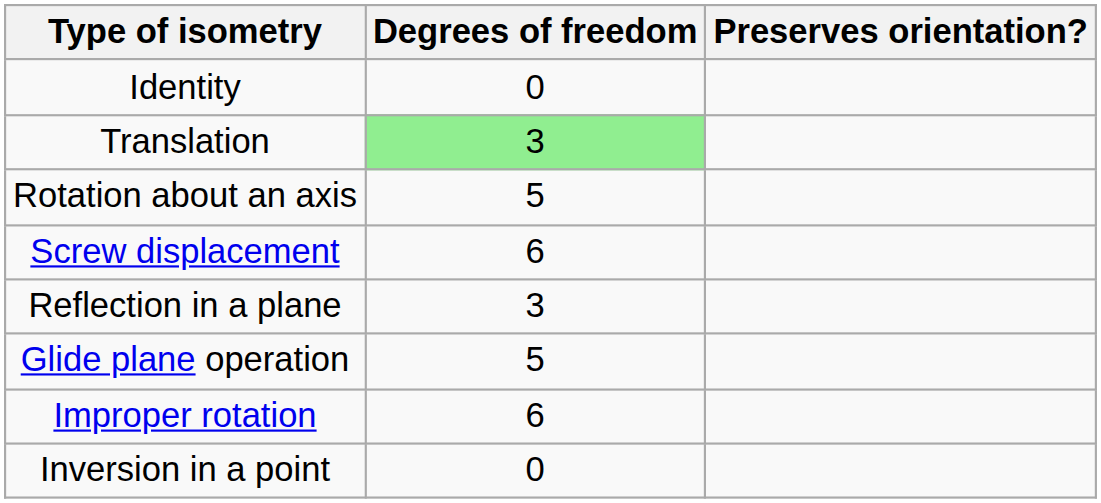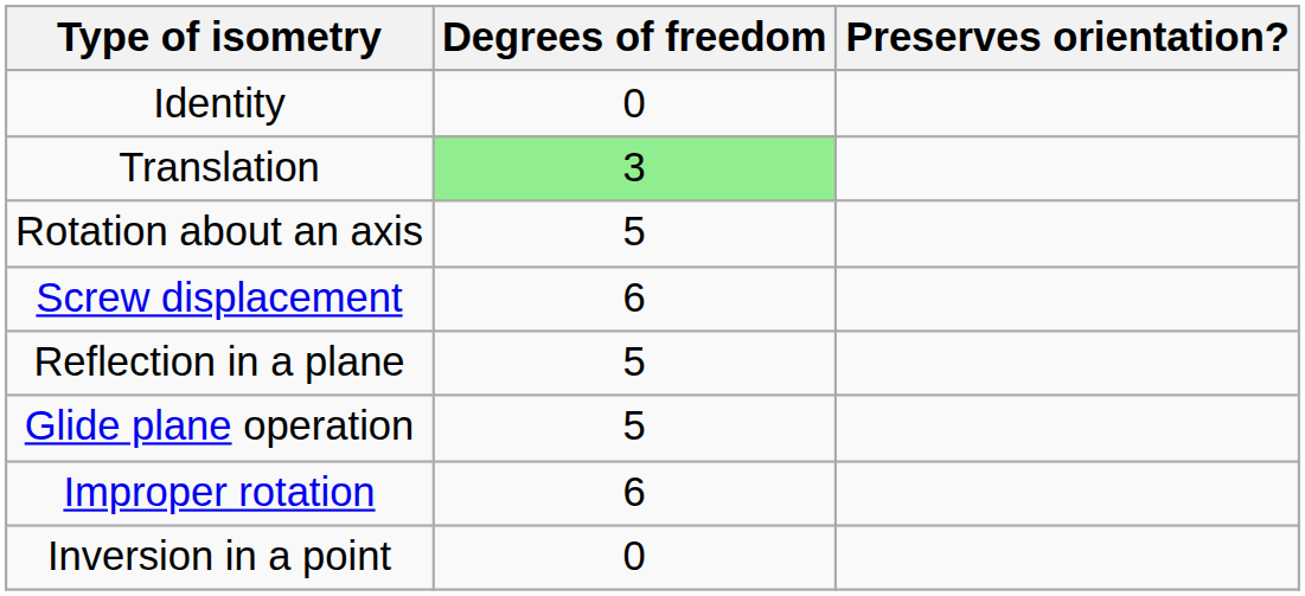Reflection in a plane | Degrees of freedom: 3 -> 5
